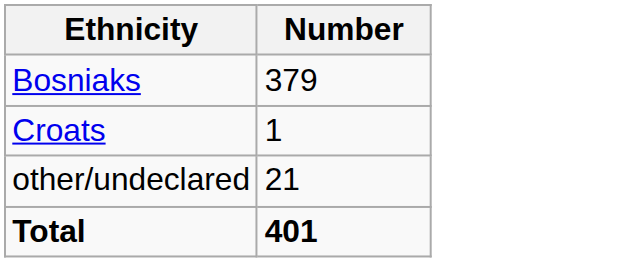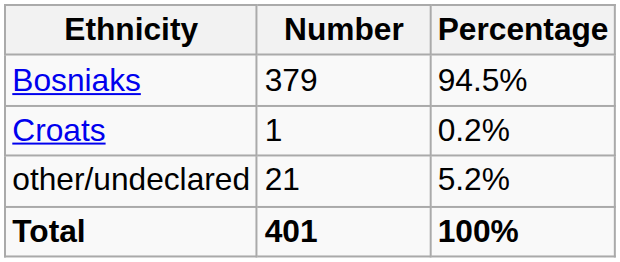+ column: Percentage | 94.5% | 0.2% | 5.2% | 100%
